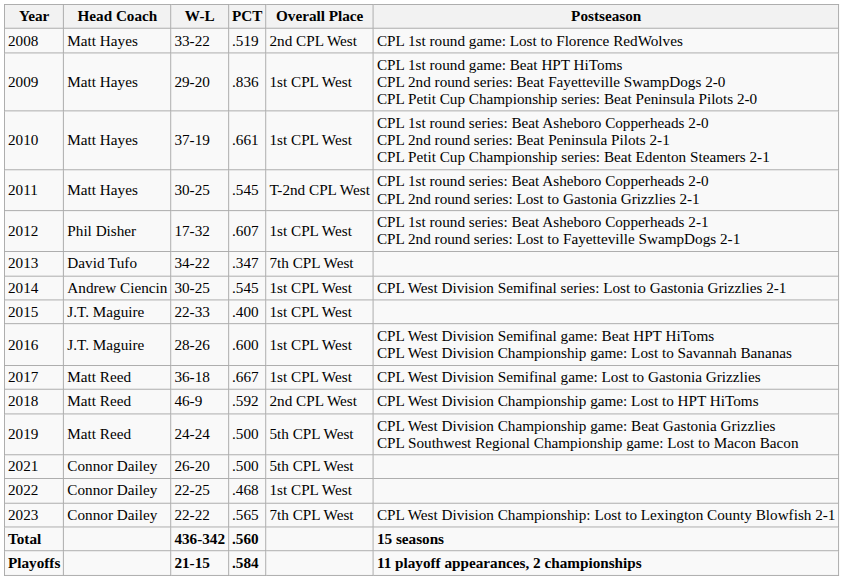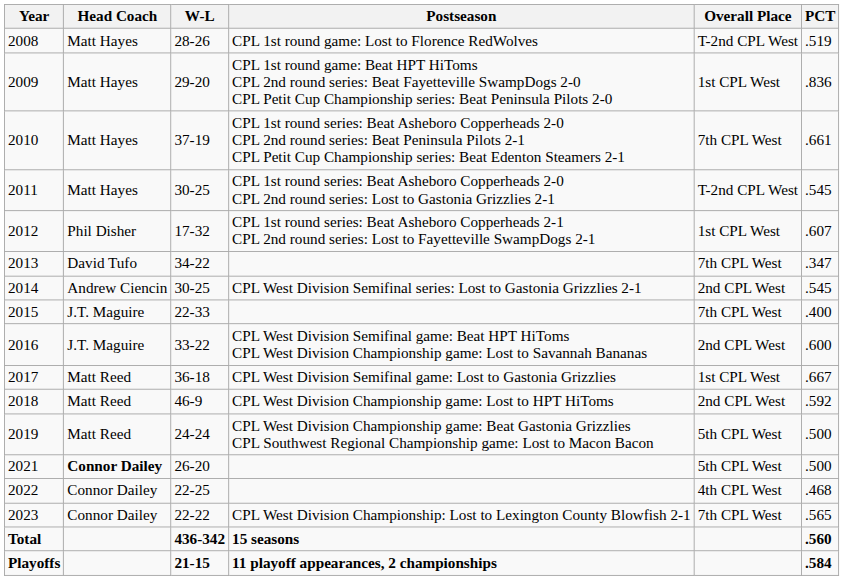columns swapped: PCT <-> Postseason
2008 | W-L: 33-22 -> 28-26
2008 | Overall Place: 2nd CPL West -> T-2nd CPL West
2010 | Overall Place: 1st CPL West -> 7th CPL West
2014 | Overall Place: 1st CPL West -> 2nd CPL West
2015 | Overall Place: 1st CPL West -> 7th CPL West
2016 | W-L: 28-26 -> 33-22
2016 | Overall Place: 1st CPL West -> 2nd CPL West
2021 | Head Coach: normal -> bold
2022 | Overall Place: 1st CPL West -> 4th CPL West
